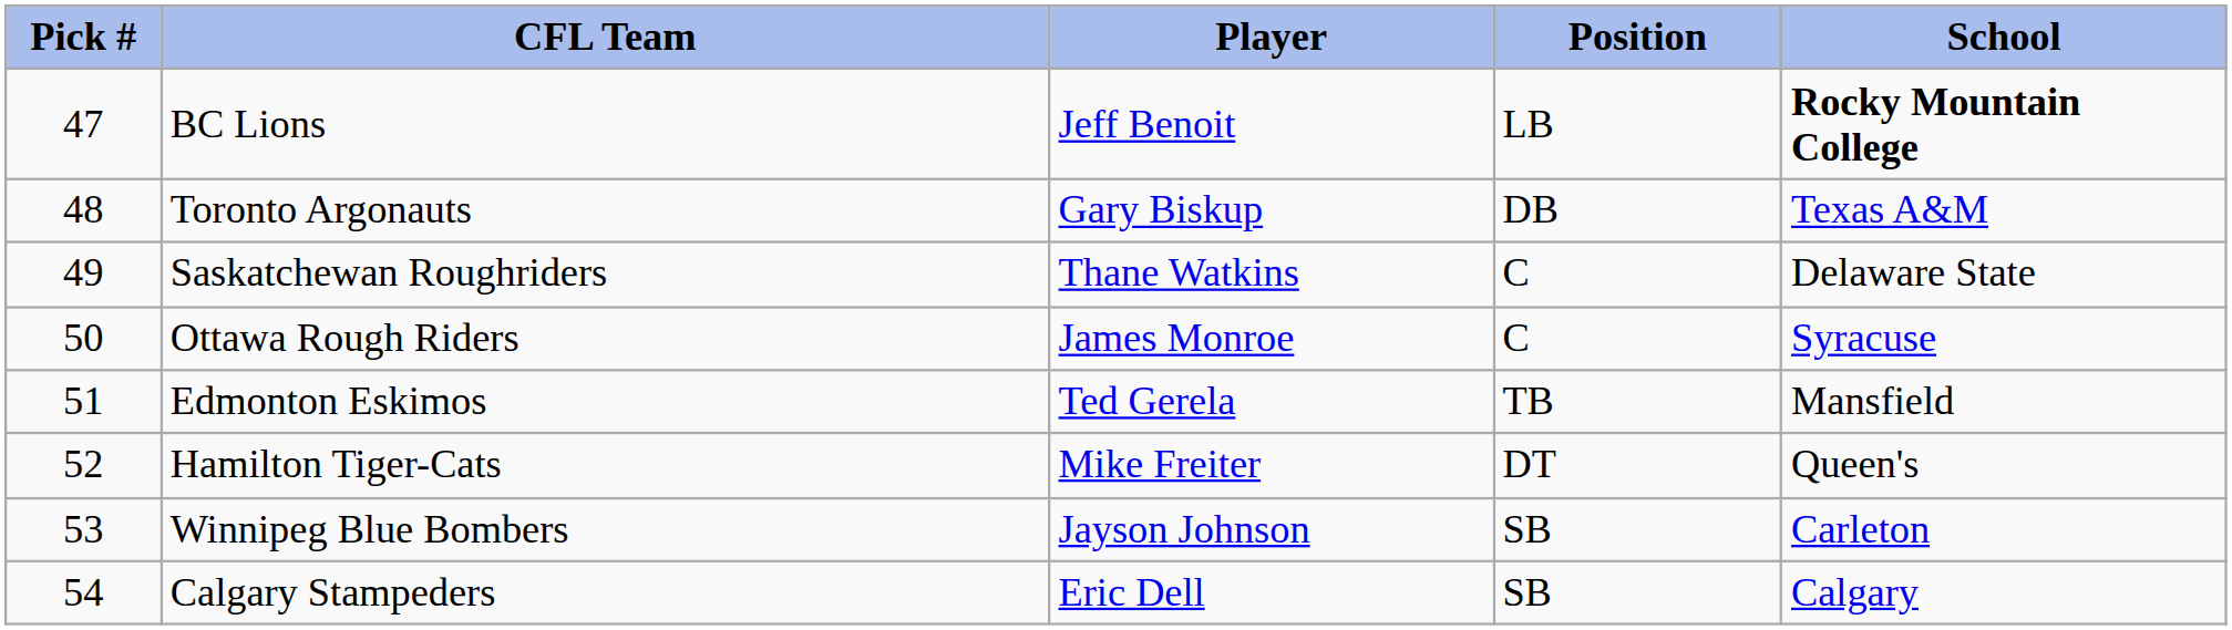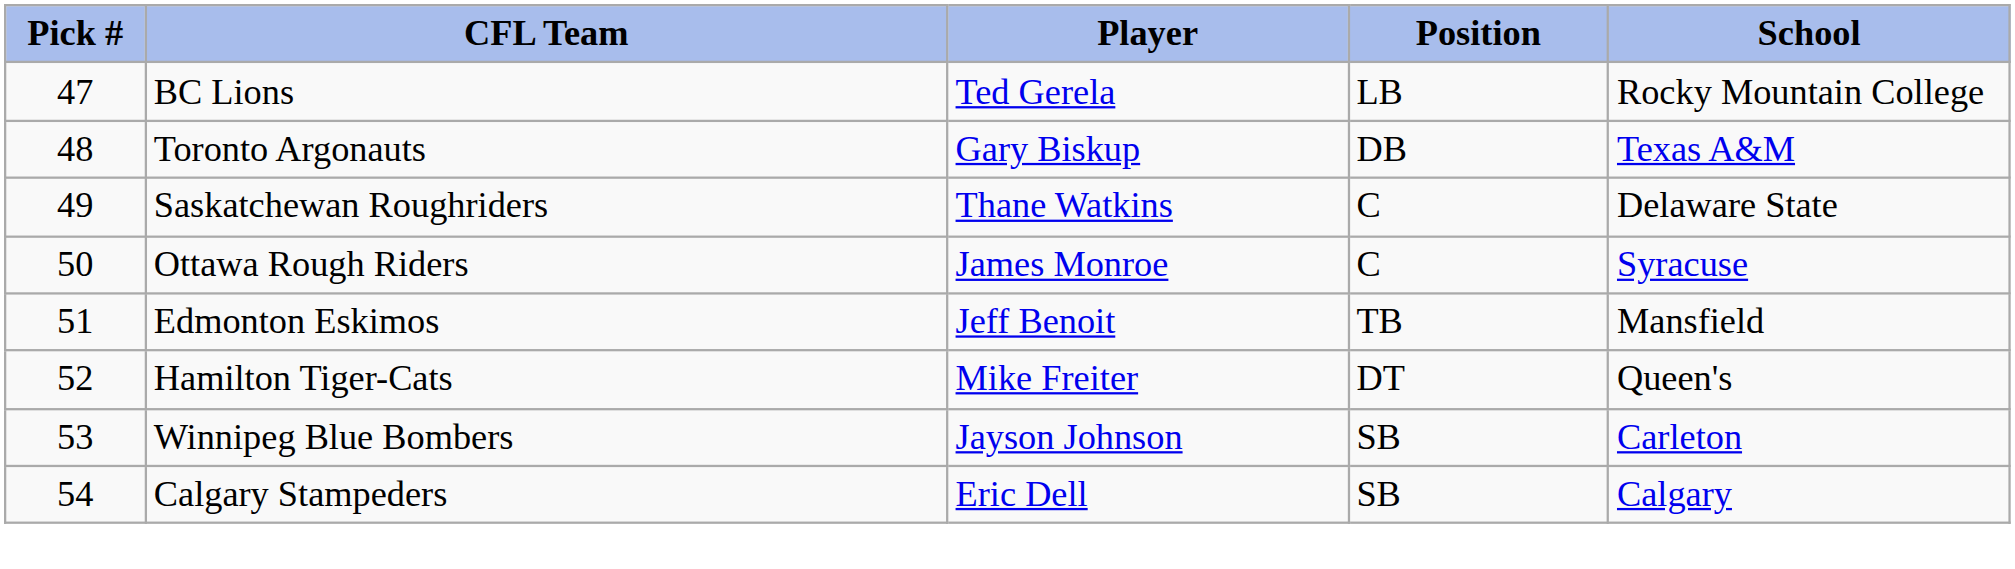BC Lions | Player: Jeff Benoit -> Ted Gerela
BC Lions | School: bold -> normal
Edmonton Eskimos | Player: Ted Gerela -> Jeff Benoit
